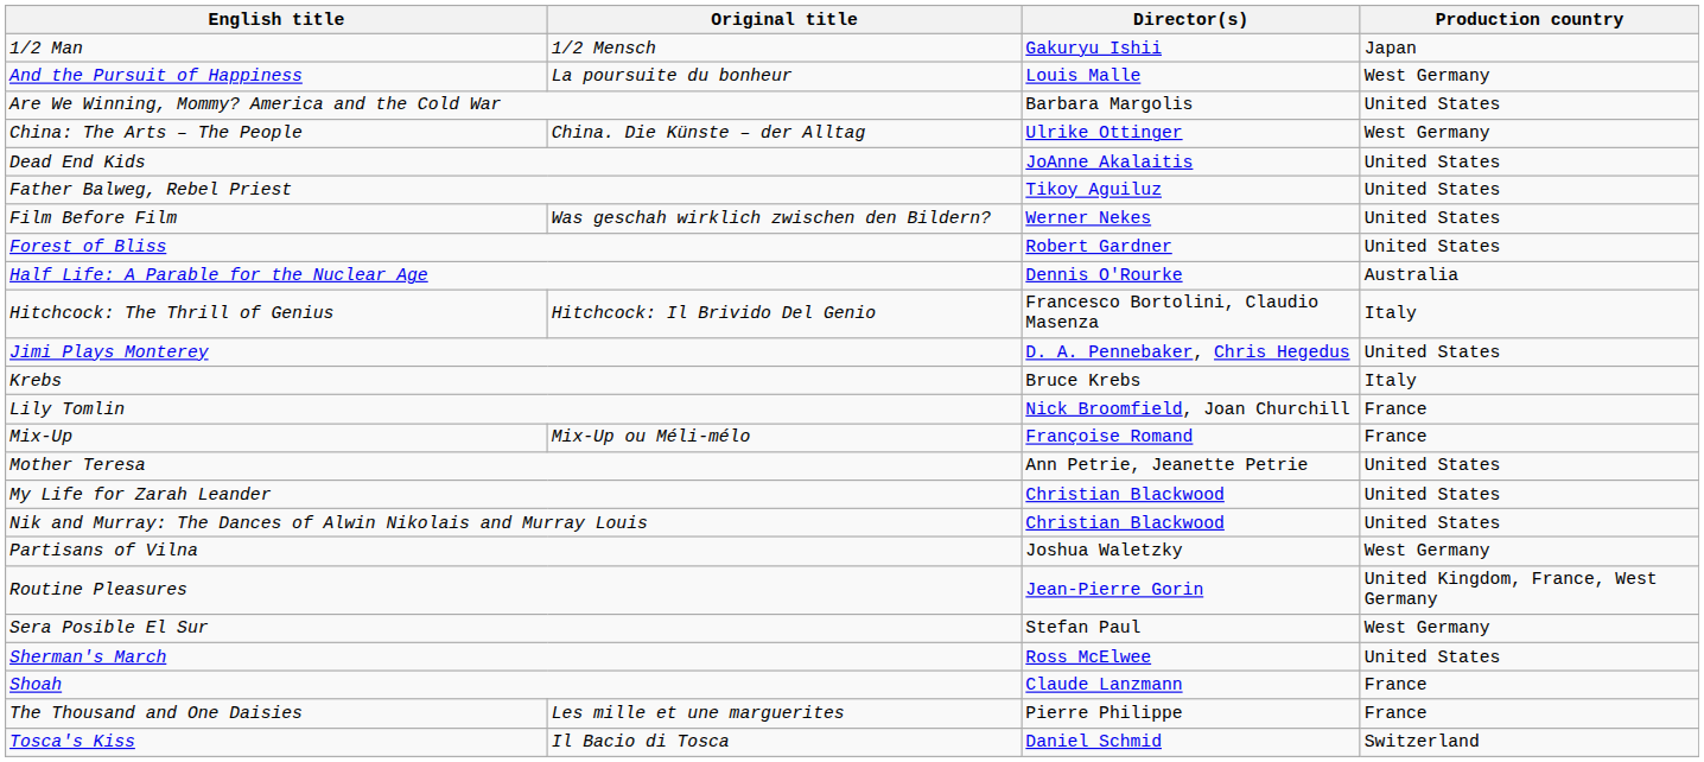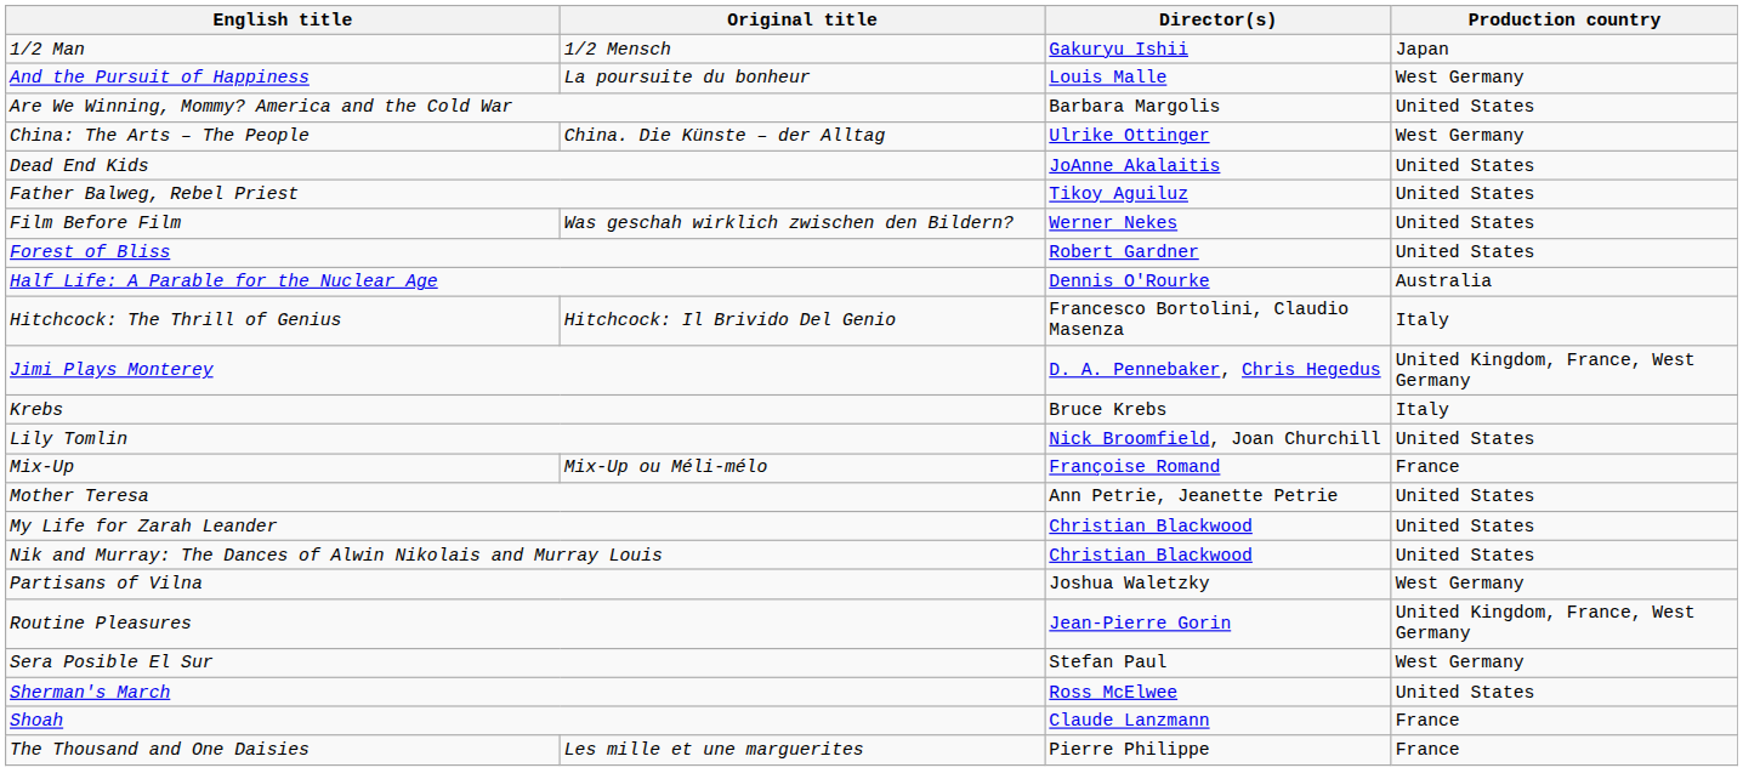Jimi Plays Monterey | Production country: United States -> United Kingdom, France, West Germany
Lily Tomlin | Production country: France -> United States
- row: Tosca's Kiss | Il Bacio di Tosca | Daniel Schmid | Switzerland
